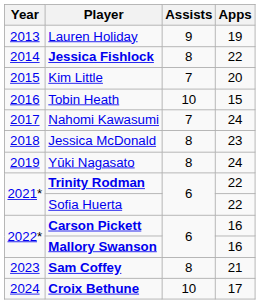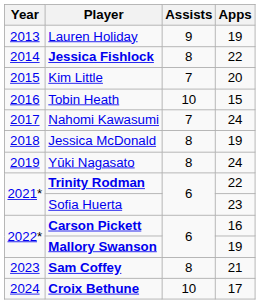Jessica McDonald | Apps: 23 -> 19
Sofia Huerta | Apps: 22 -> 23
Mallory Swanson | Apps: 16 -> 19
